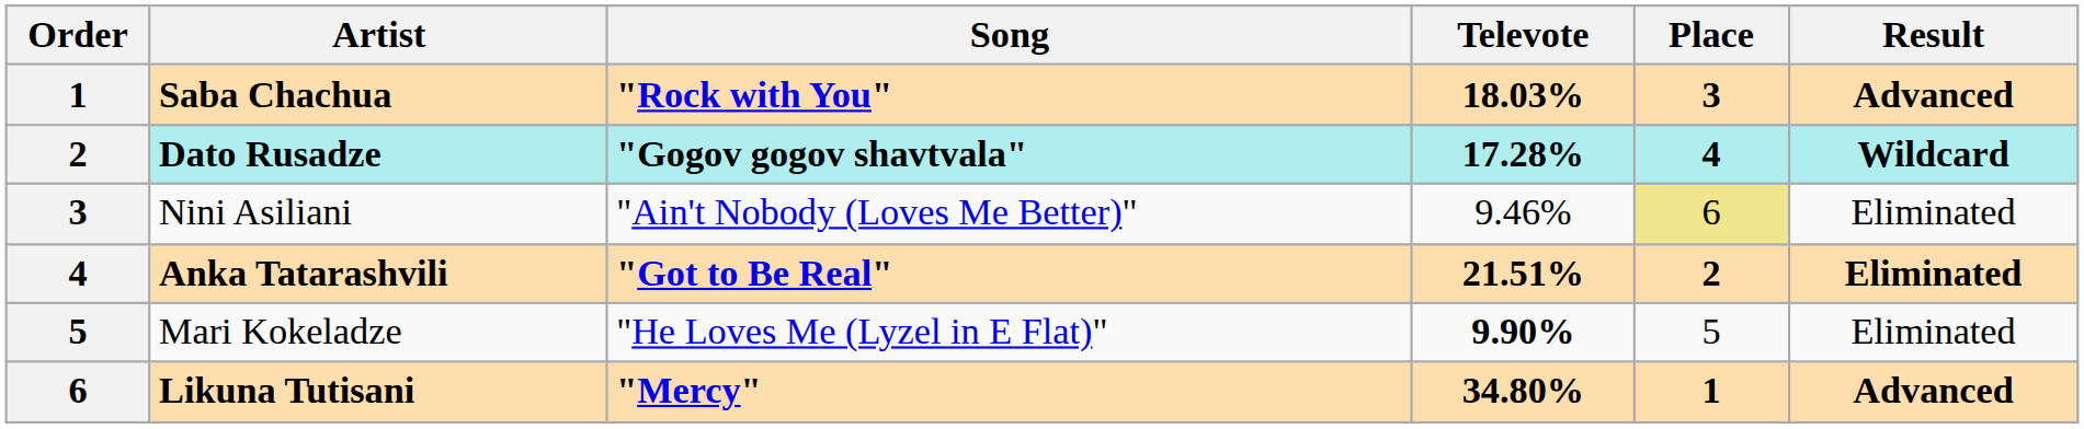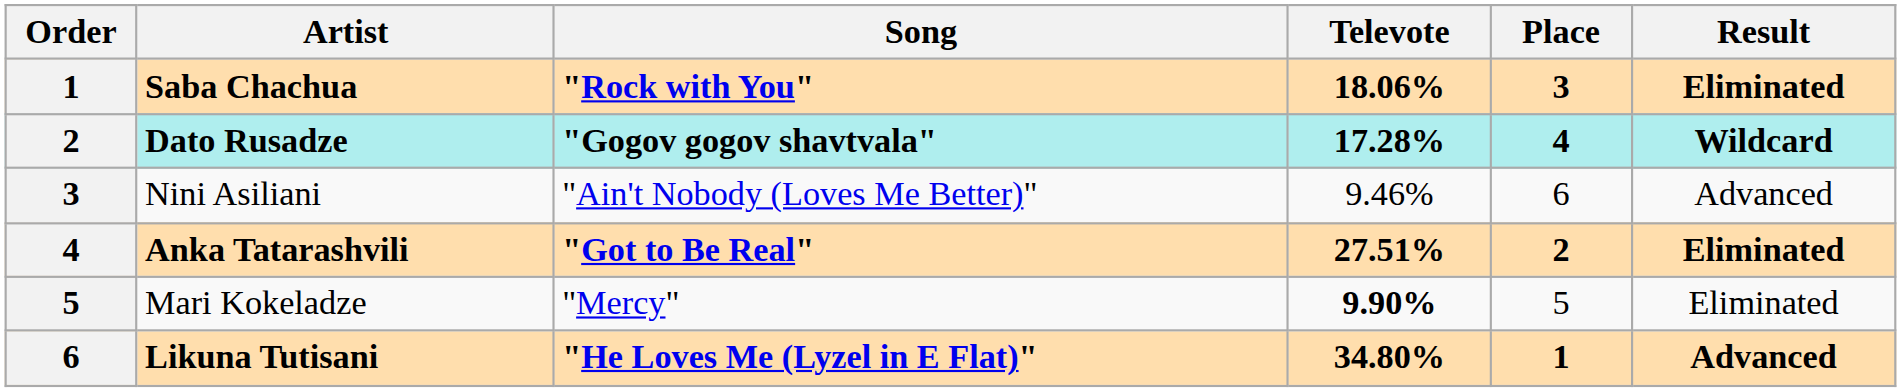Saba Chachua | Televote: 18.03% -> 18.06%
Saba Chachua | Result: Advanced -> Eliminated
Nini Asiliani | Place: khaki background -> no background
Nini Asiliani | Result: Eliminated -> Advanced
Anka Tatarashvili | Televote: 21.51% -> 27.51%
Mari Kokeladze | Song: "He Loves Me (Lyzel in E Flat)" -> "Mercy"
Likuna Tutisani | Song: "Mercy" -> "He Loves Me (Lyzel in E Flat)"
